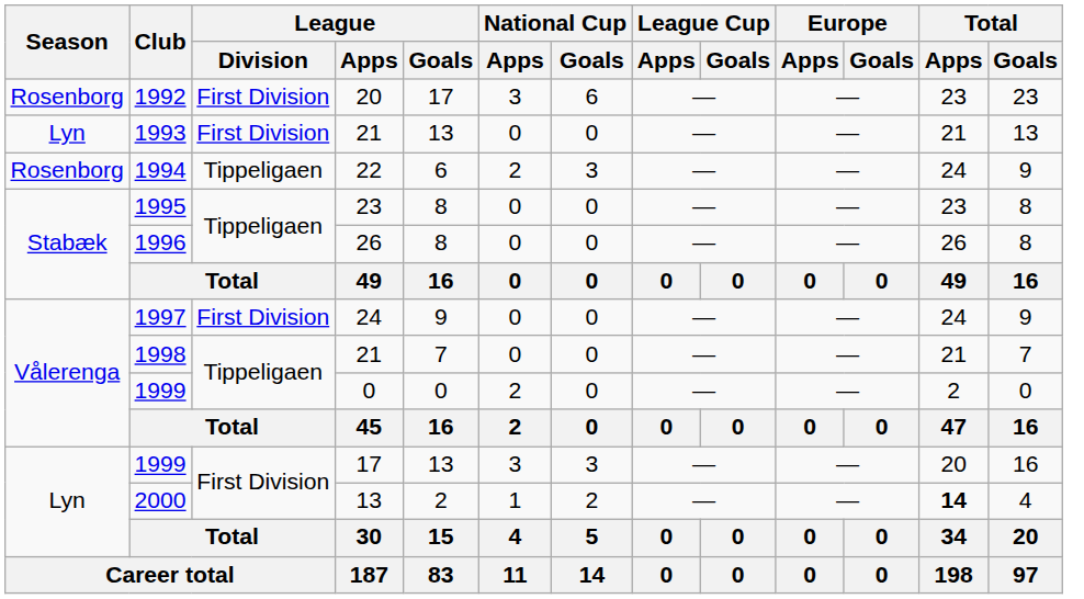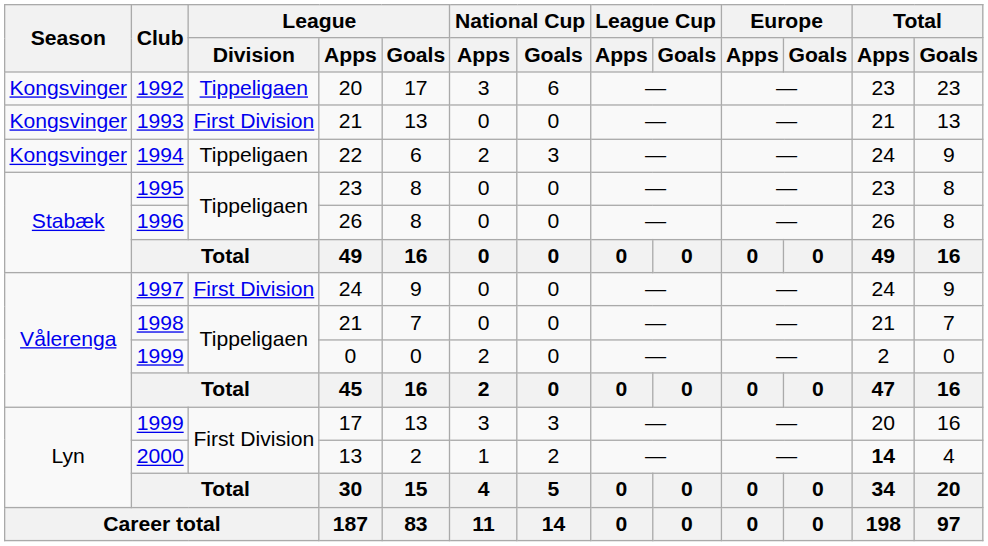1992 | Season: Rosenborg -> Kongsvinger
1992 | League / Division: First Division -> Tippeligaen
1993 | Season: Lyn -> Kongsvinger
1994 | Season: Rosenborg -> Kongsvinger
